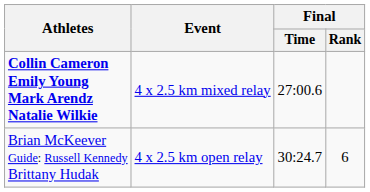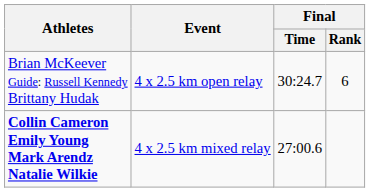rows swapped: Collin Cameron Emily Young Mark Arendz Natalie Wilkie <-> Brian McKeever Guide: Russell Kennedy Brittany Hudak
